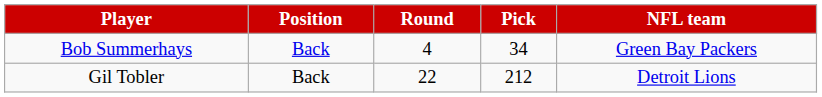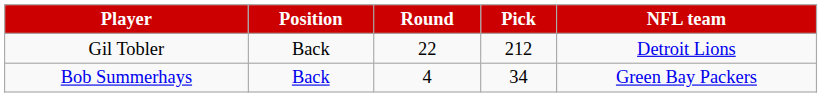rows swapped: Bob Summerhays <-> Gil Tobler
